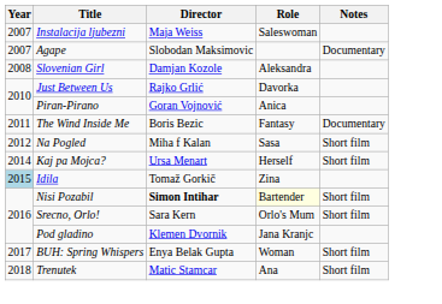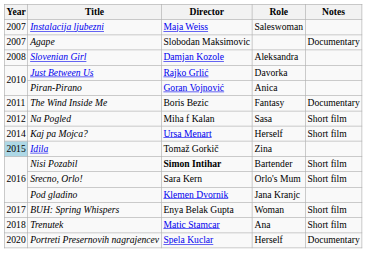Nisi Pozabil | Role: lightyellow background -> no background
+ row: 2020 | Portreti Presernovih nagrajencev | Spela Kuclar | Herself | Documentary
